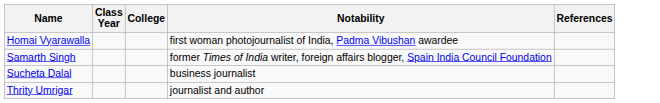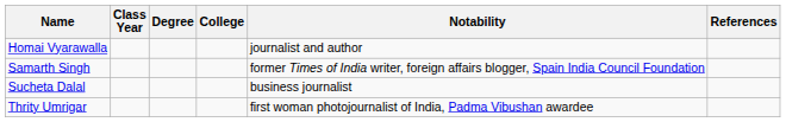+ column: Degree
Homai Vyarawalla | Notability: first woman photojournalist of India, Padma Vibushan awardee -> journalist and author
Thrity Umrigar | Notability: journalist and author -> first woman photojournalist of India, Padma Vibushan awardee
